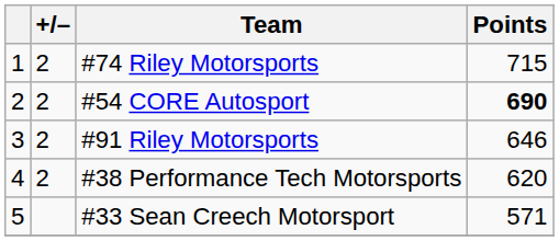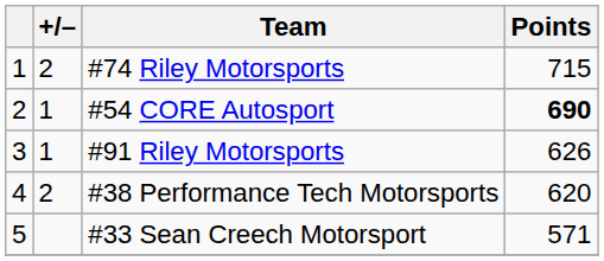#54 CORE Autosport | +/–: 2 -> 1
#91 Riley Motorsports | +/–: 2 -> 1
#91 Riley Motorsports | Points: 646 -> 626
